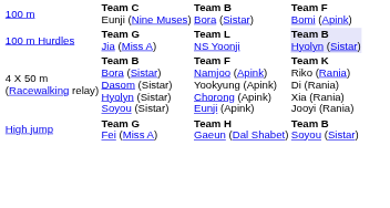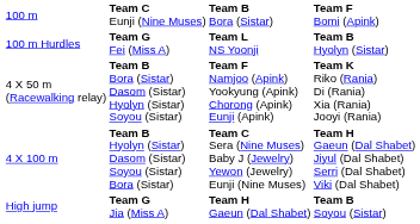100 m Hurdles | column 2: Team G Jia (Miss A) -> Team G Fei (Miss A)
100 m Hurdles | column 4: lavender background -> no background
+ row: 4 X 100 m | Team B Hyolyn (Sistar) Dasom (Sistar) Soyou (Sistar) Bora (Sistar) | Team C Sera (Nine Muses) Baby J (Jewelry) Yewon (Jewelry) Eunji (Nine Muses) | Team H Gaeun (Dal Shabet) Jiyul (Dal Shabet) Serri (Dal Shabet) Viki (Dal Shabet)
High jump | column 2: Team G Fei (Miss A) -> Team G Jia (Miss A)
